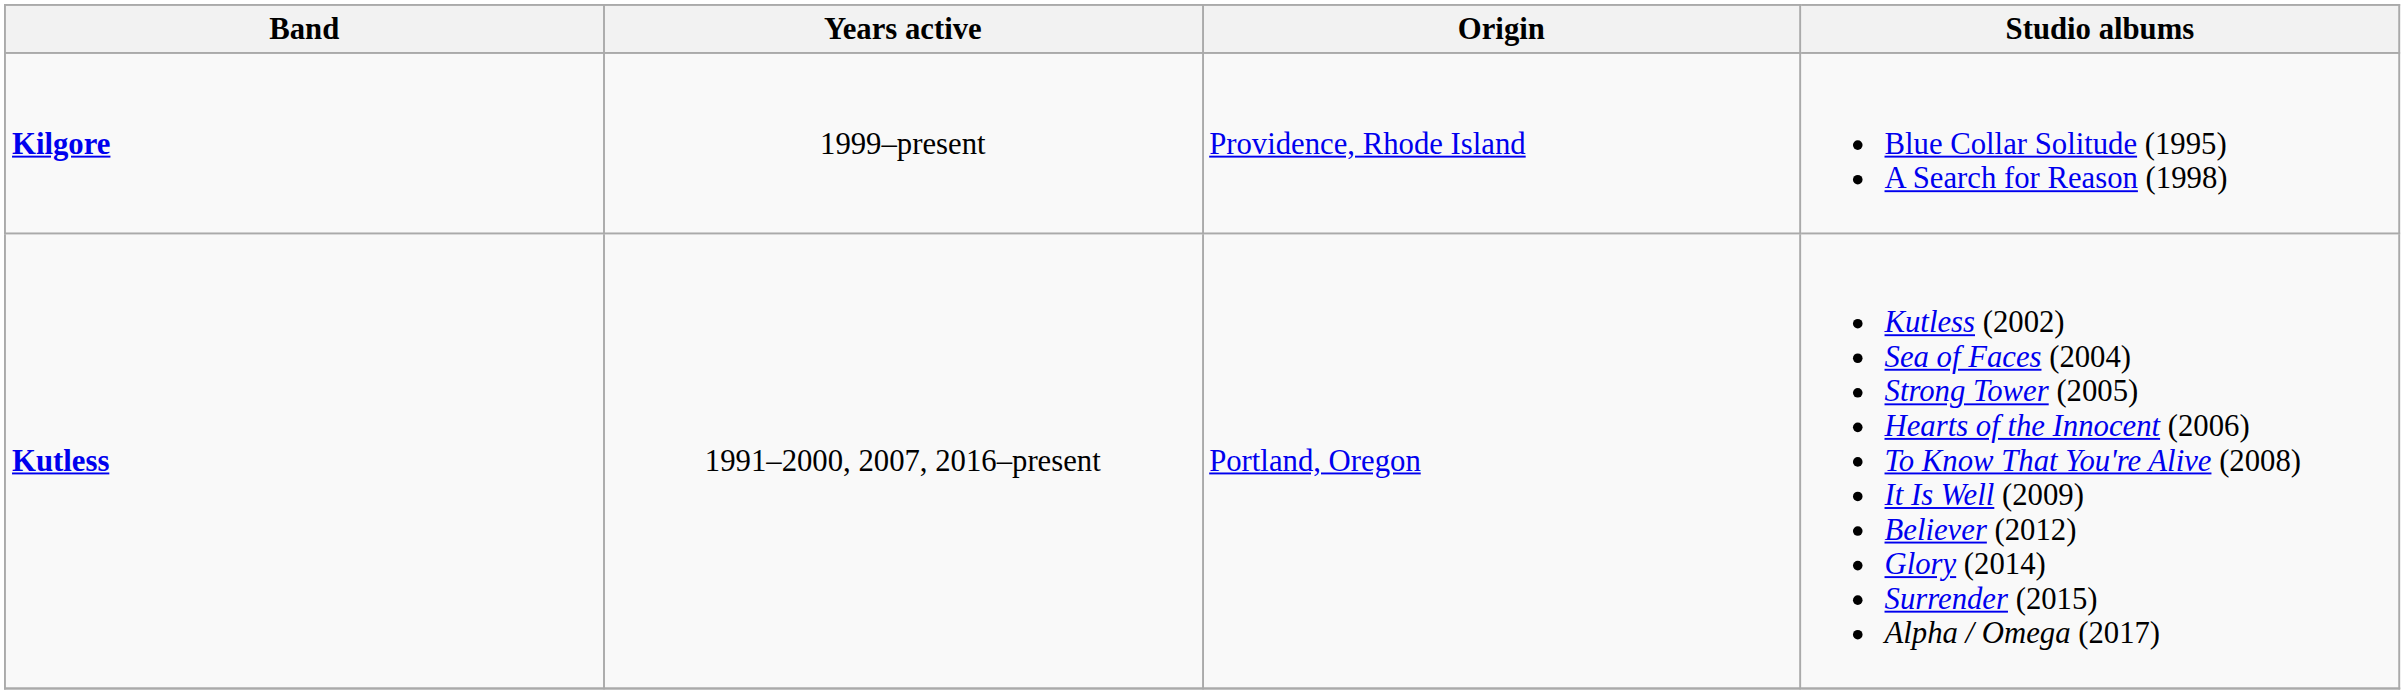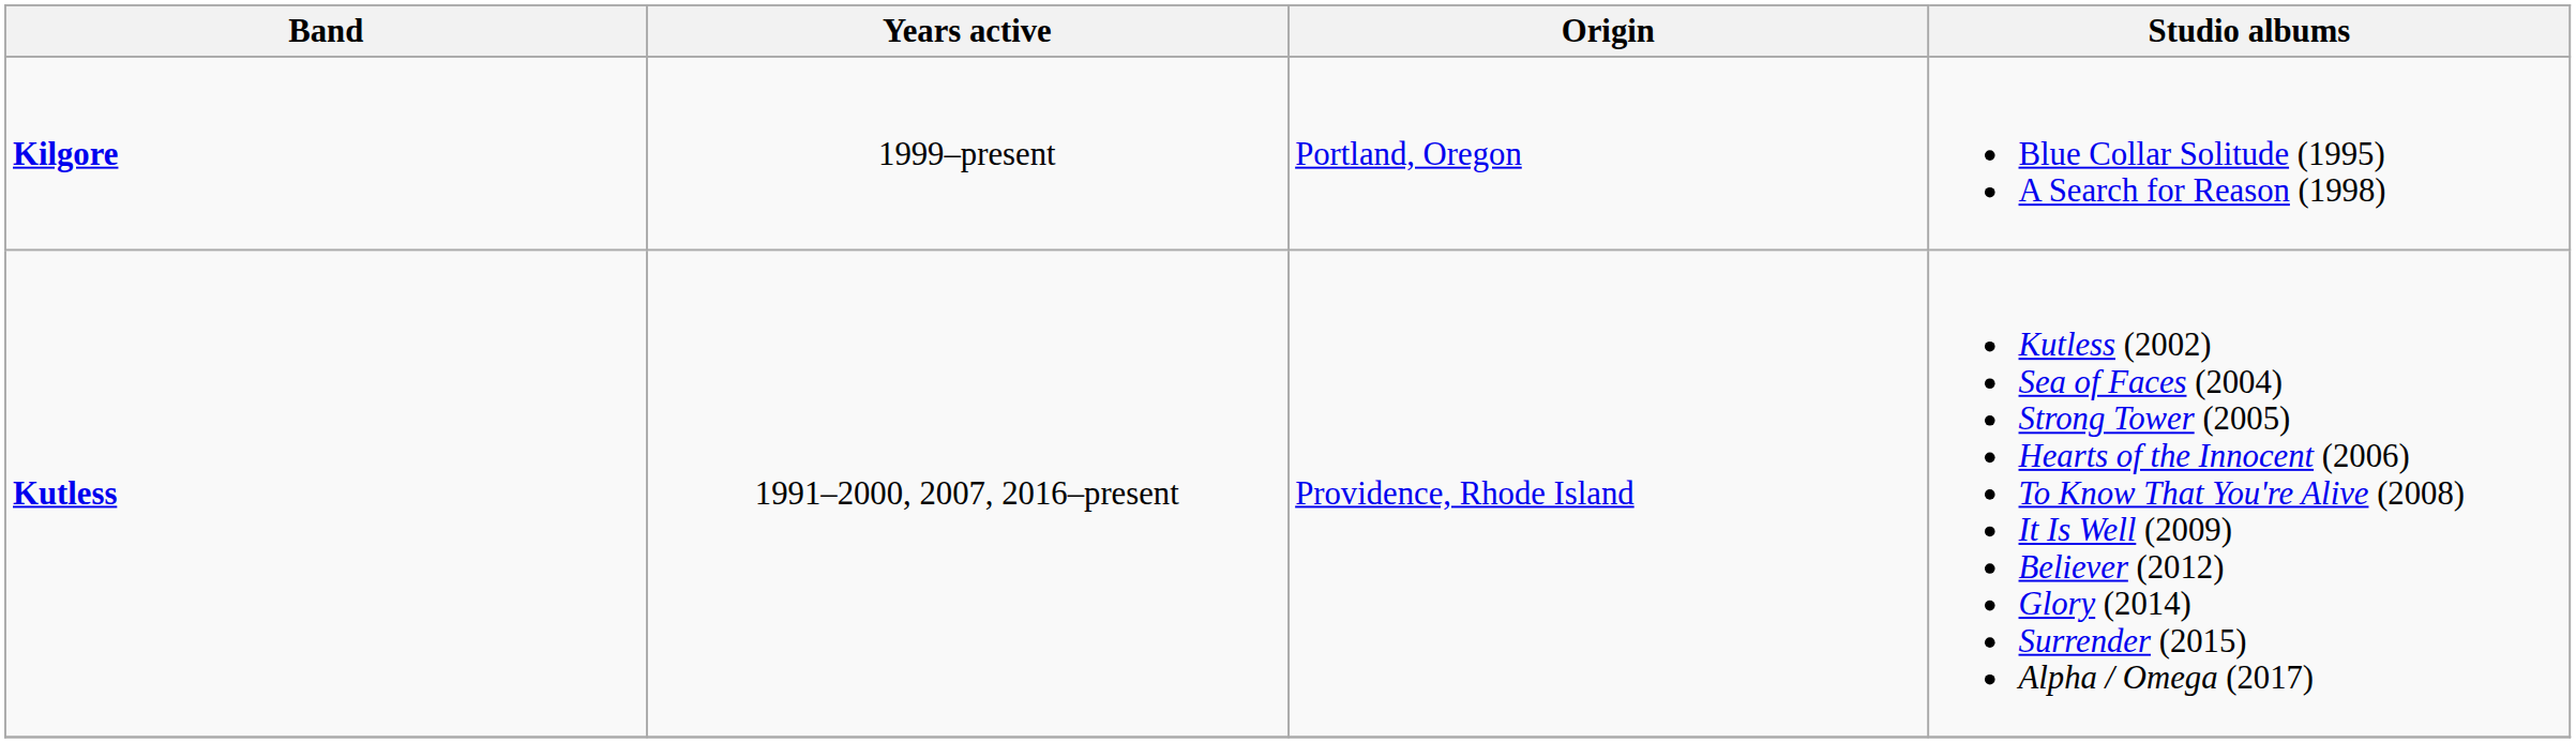Kilgore | Origin: Providence, Rhode Island -> Portland, Oregon
Kutless | Origin: Portland, Oregon -> Providence, Rhode Island
